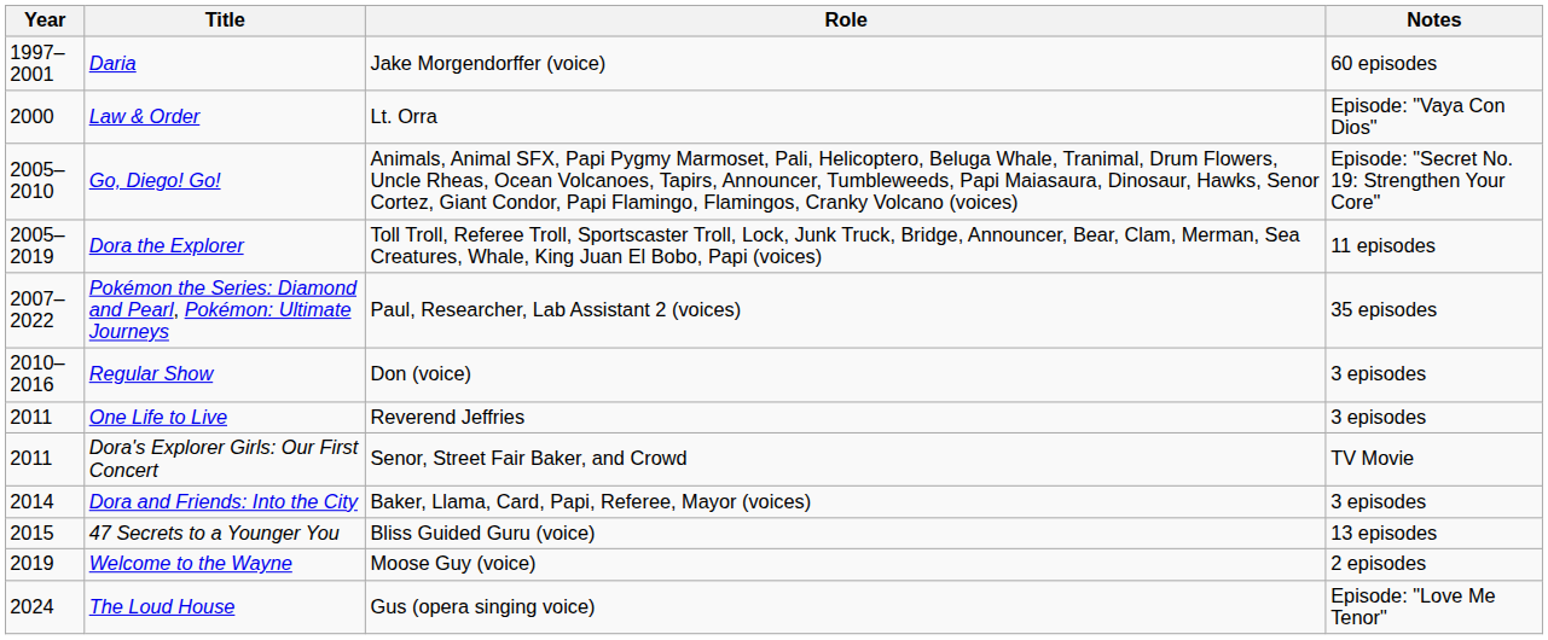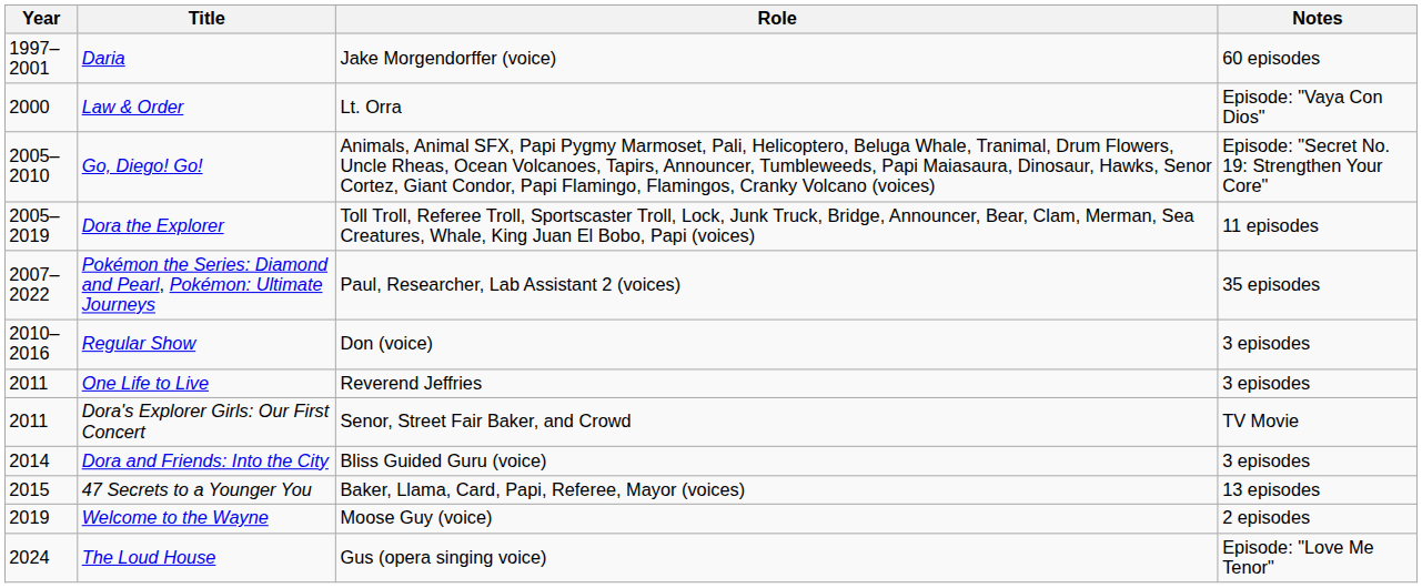Dora and Friends: Into the City | Role: Baker, Llama, Card, Papi, Referee, Mayor (voices) -> Bliss Guided Guru (voice)
47 Secrets to a Younger You | Role: Bliss Guided Guru (voice) -> Baker, Llama, Card, Papi, Referee, Mayor (voices)
